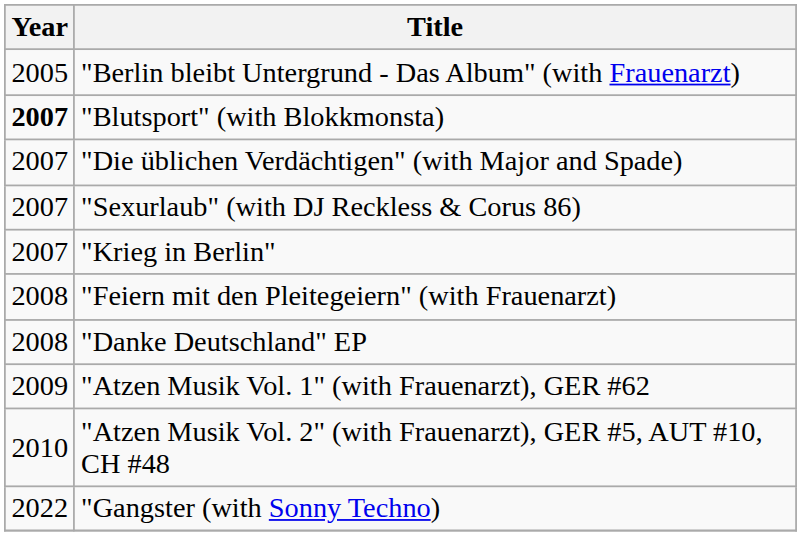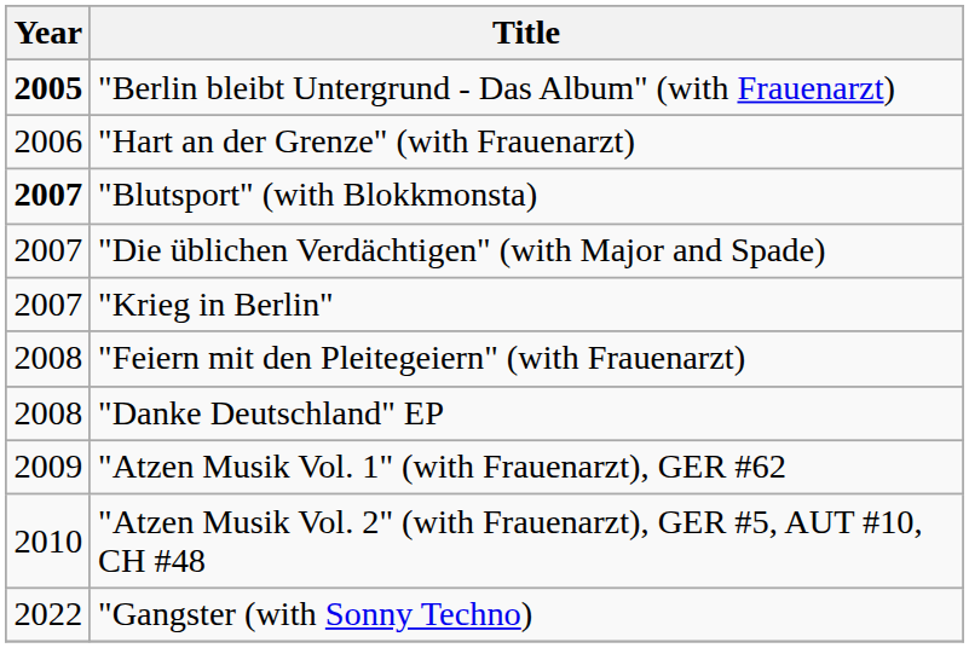"Berlin bleibt Untergrund - Das Album" (with Frauenarzt) | Year: normal -> bold
+ row: 2006 | "Hart an der Grenze" (with Frauenarzt)
- row: 2007 | "Sexurlaub" (with DJ Reckless & Corus 86)
